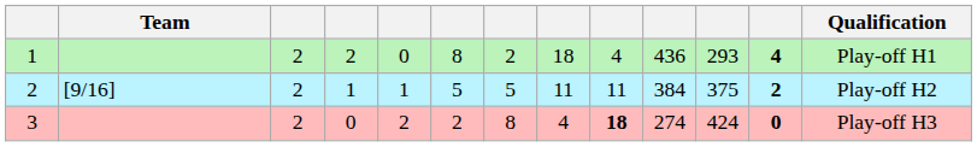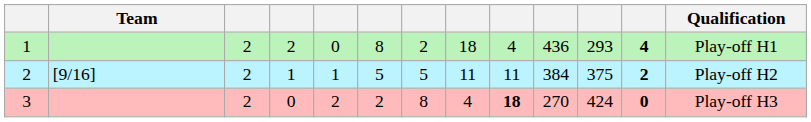3 | column 10: 274 -> 270
